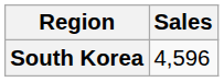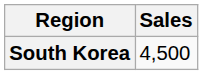South Korea | Sales: 4,596 -> 4,500
